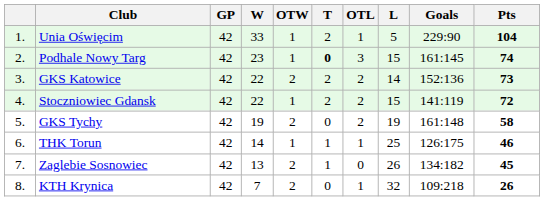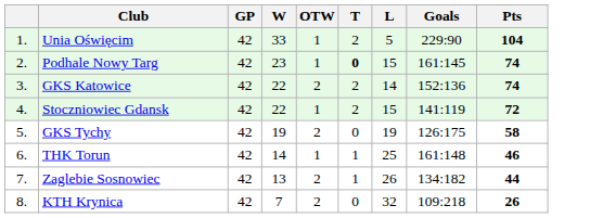- column: OTL | 1 | 3 | 2 | 2 | 2 | 1 | 0 | 1
GKS Katowice | Pts: 73 -> 74
GKS Tychy | Goals: 161:148 -> 126:175
THK Torun | Goals: 126:175 -> 161:148
Zaglebie Sosnowiec | Pts: 45 -> 44
